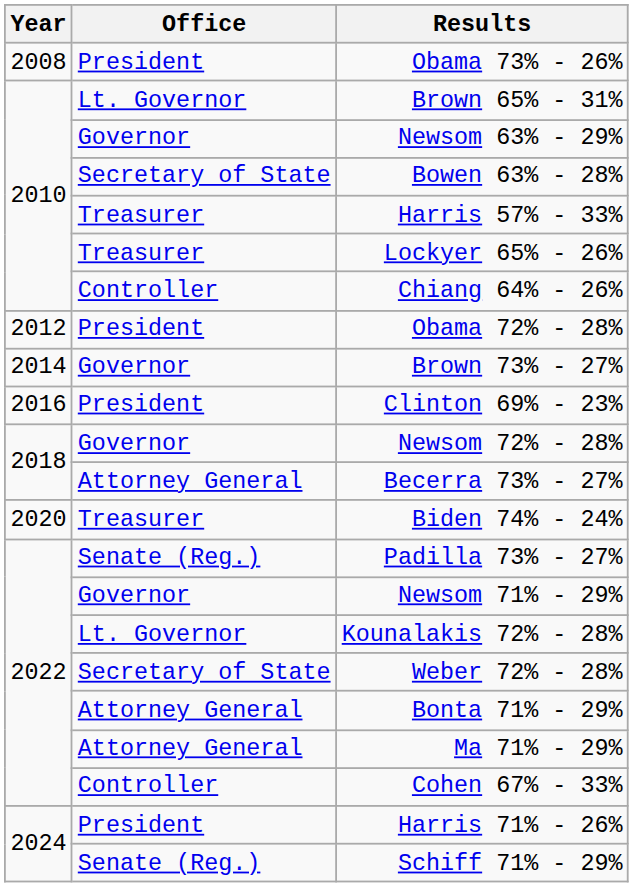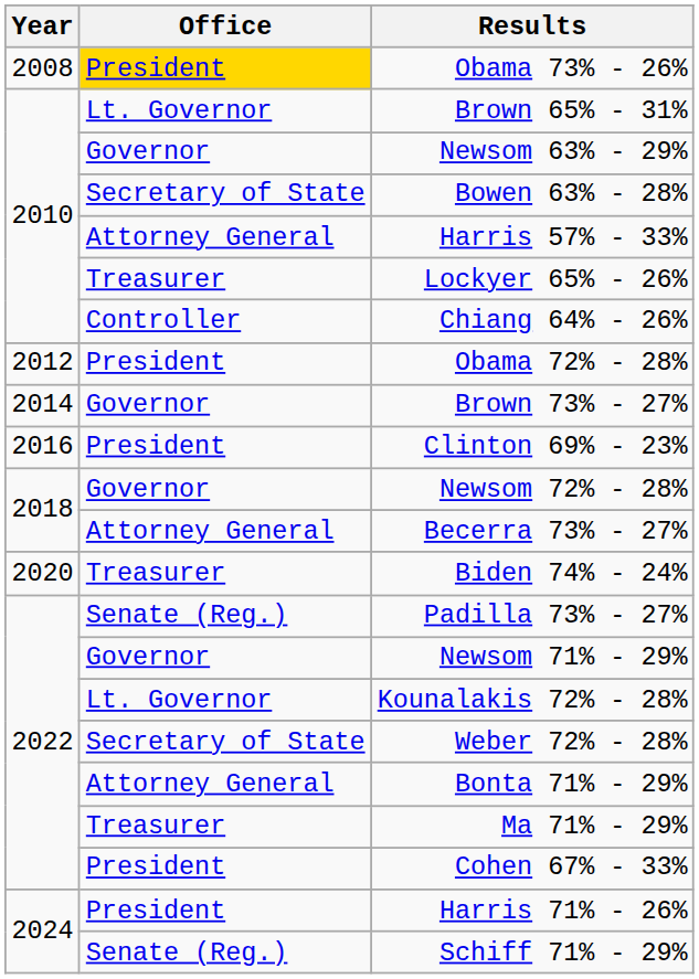Obama 73% - 26% | Office: no background -> gold background
Harris 57% - 33% | Office: Treasurer -> Attorney General
Ma 71% - 29% | Office: Attorney General -> Treasurer
Cohen 67% - 33% | Office: Controller -> President
